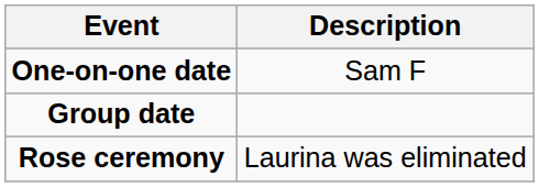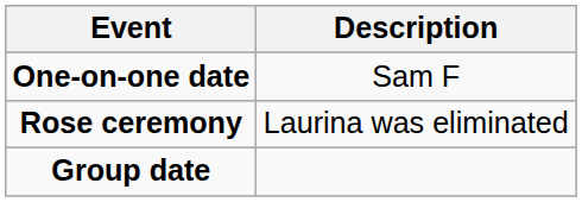rows swapped: Group date <-> Rose ceremony
